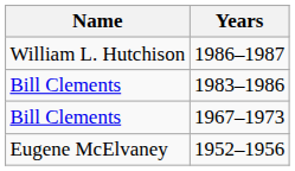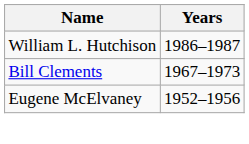- row: Bill Clements | 1983–1986
